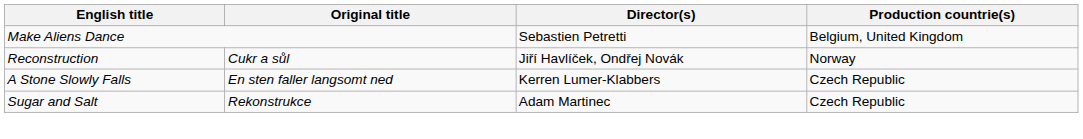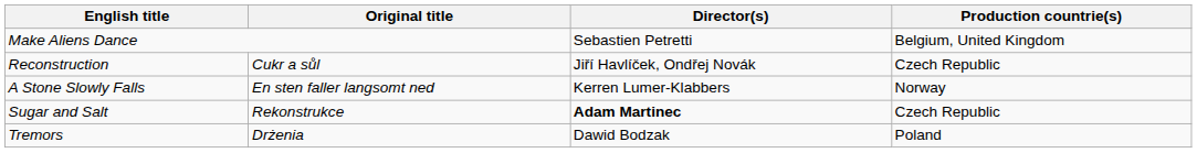Reconstruction | Production countrie(s): Norway -> Czech Republic
A Stone Slowly Falls | Production countrie(s): Czech Republic -> Norway
Sugar and Salt | Director(s): normal -> bold
+ row: Tremors | Drżenia | Dawid Bodzak | Poland
